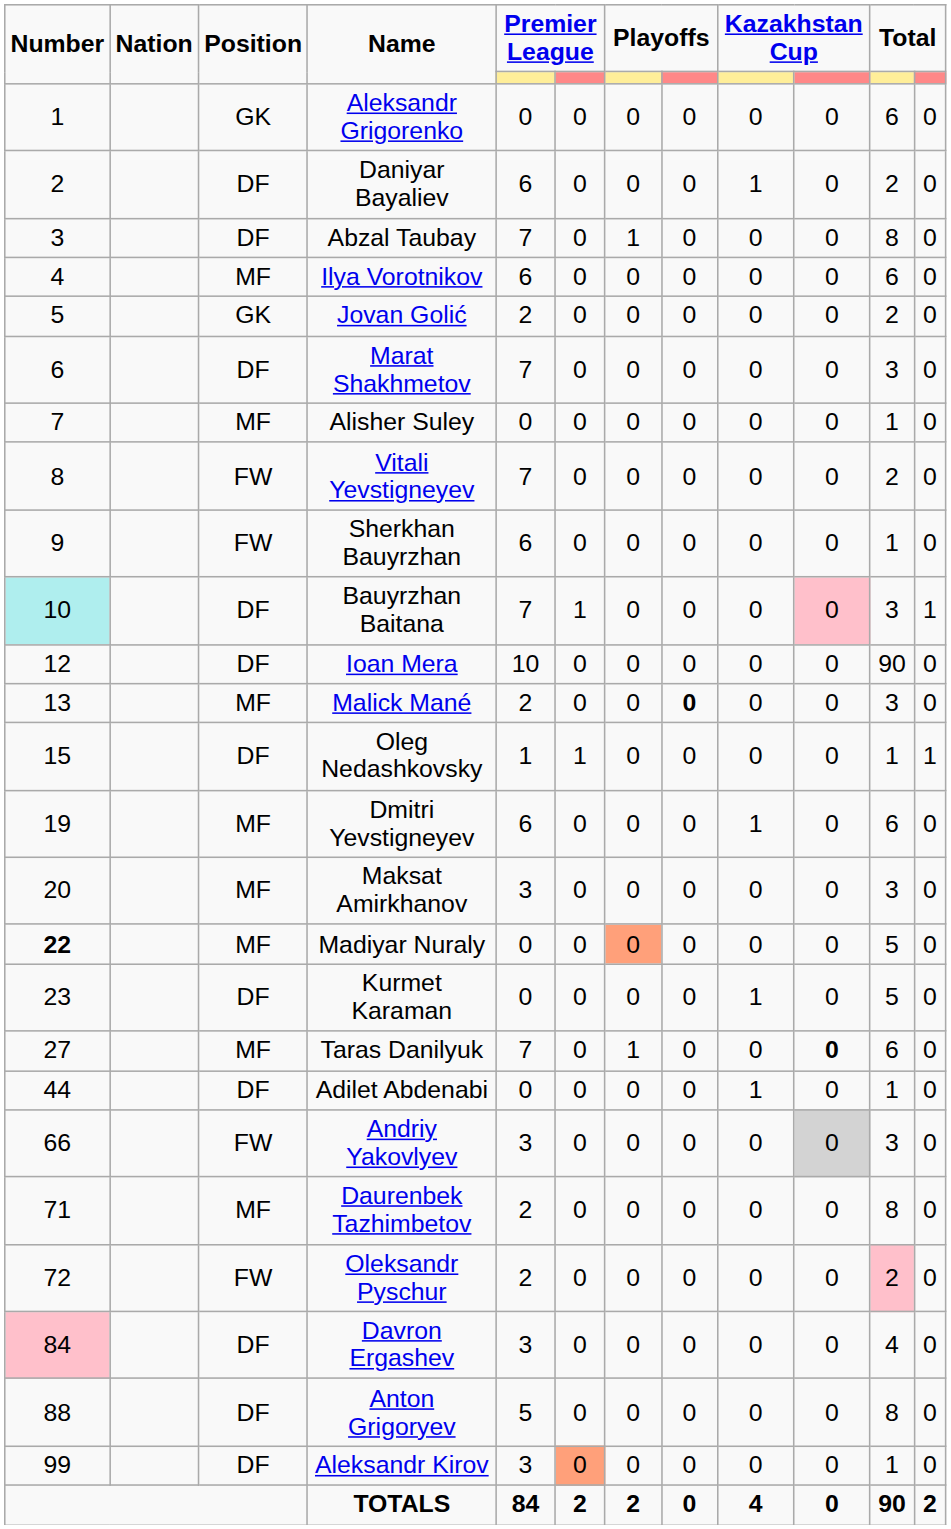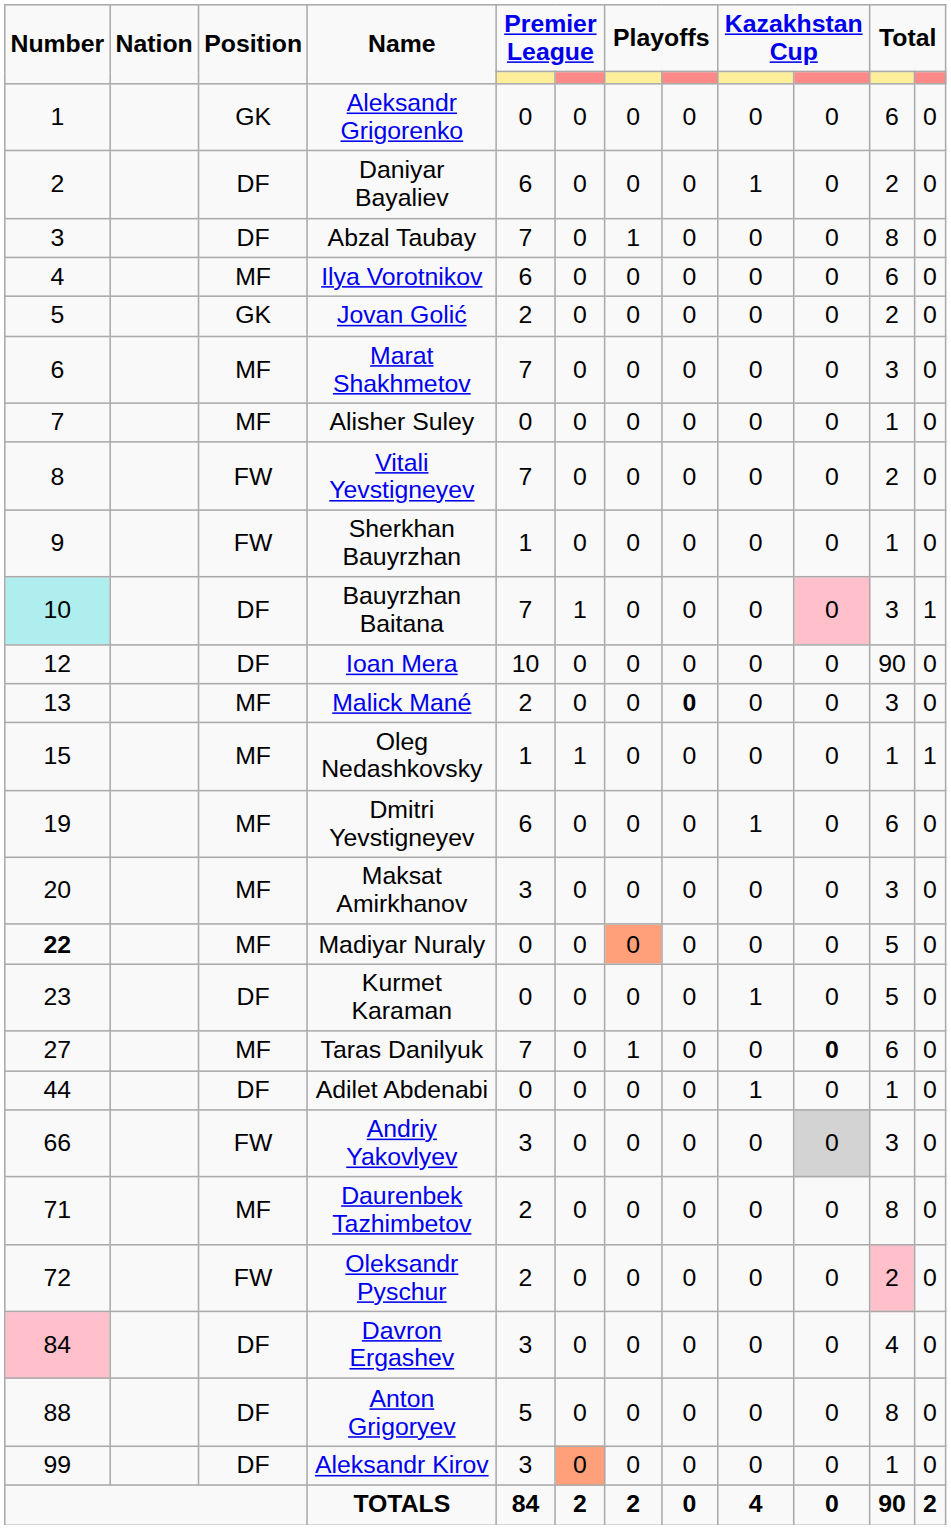Marat Shakhmetov | Position: DF -> MF
Sherkhan Bauyrzhan | column 5: 6 -> 1
Oleg Nedashkovsky | Position: DF -> MF
